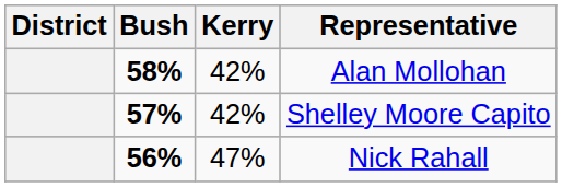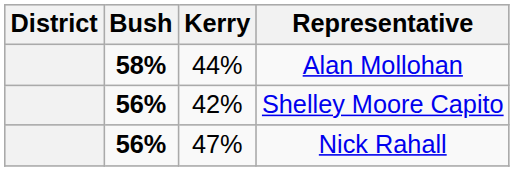Alan Mollohan | Kerry: 42% -> 44%
Shelley Moore Capito | Bush: 57% -> 56%
